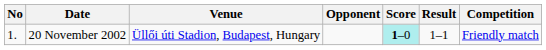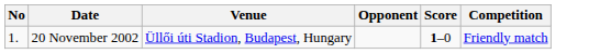- column: Result | 1–1
20 November 2002 | Score: paleturquoise background -> no background
